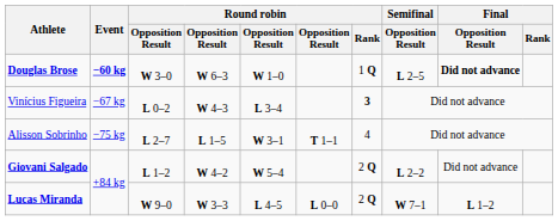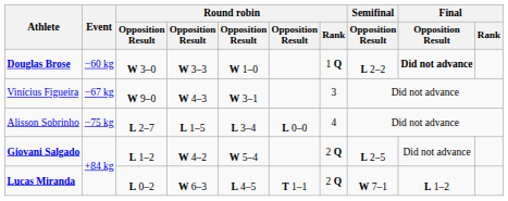Douglas Brose | Event: bold -> normal
Douglas Brose | column 4: W 6–3 -> W 3–3
Douglas Brose | Semifinal / Opposition Result: L 2–5 -> L 2–2
Vinícius Figueira | column 3: L 0–2 -> W 9–0
Vinícius Figueira | column 5: L 3–4 -> W 3–1
Vinícius Figueira | Round robin / Rank: bold -> normal
Alisson Sobrinho | column 5: W 3–1 -> L 3–4
Alisson Sobrinho | column 6: T 1–1 -> L 0–0
Giovani Salgado | Semifinal / Opposition Result: L 2–2 -> L 2–5
Lucas Miranda | column 3: W 9–0 -> L 0–2
Lucas Miranda | column 4: W 3–3 -> W 6–3
Lucas Miranda | column 6: L 0–0 -> T 1–1
